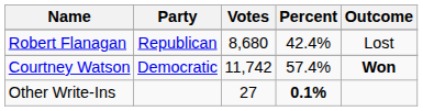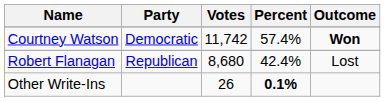rows swapped: Courtney Watson <-> Robert Flanagan
Other Write-Ins | Votes: 27 -> 26
